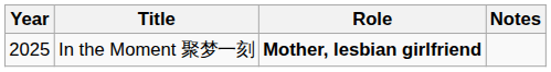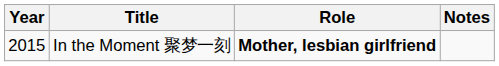In the Moment 聚梦一刻 | Year: 2025 -> 2015
